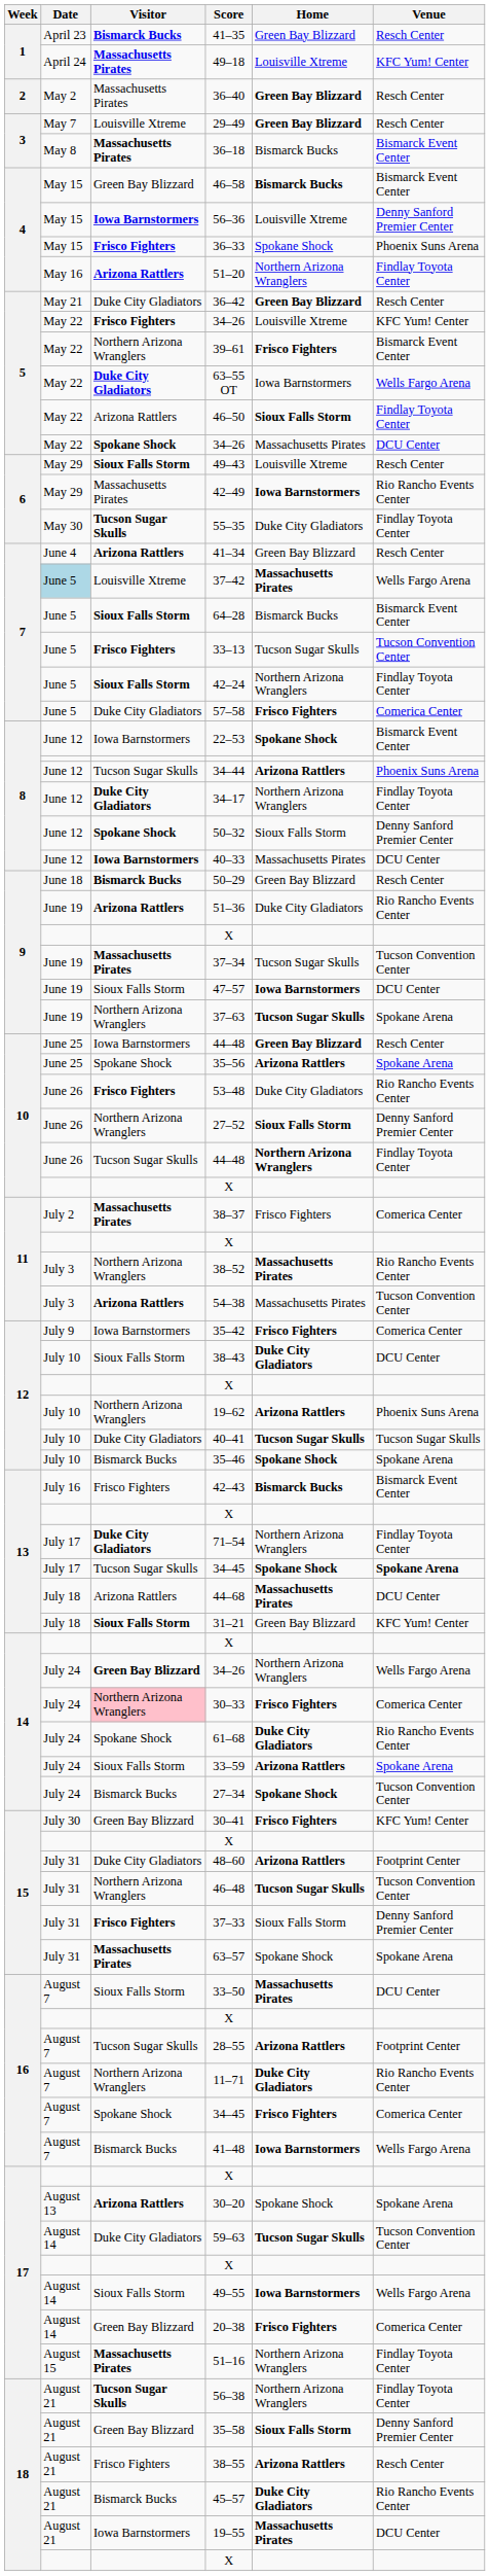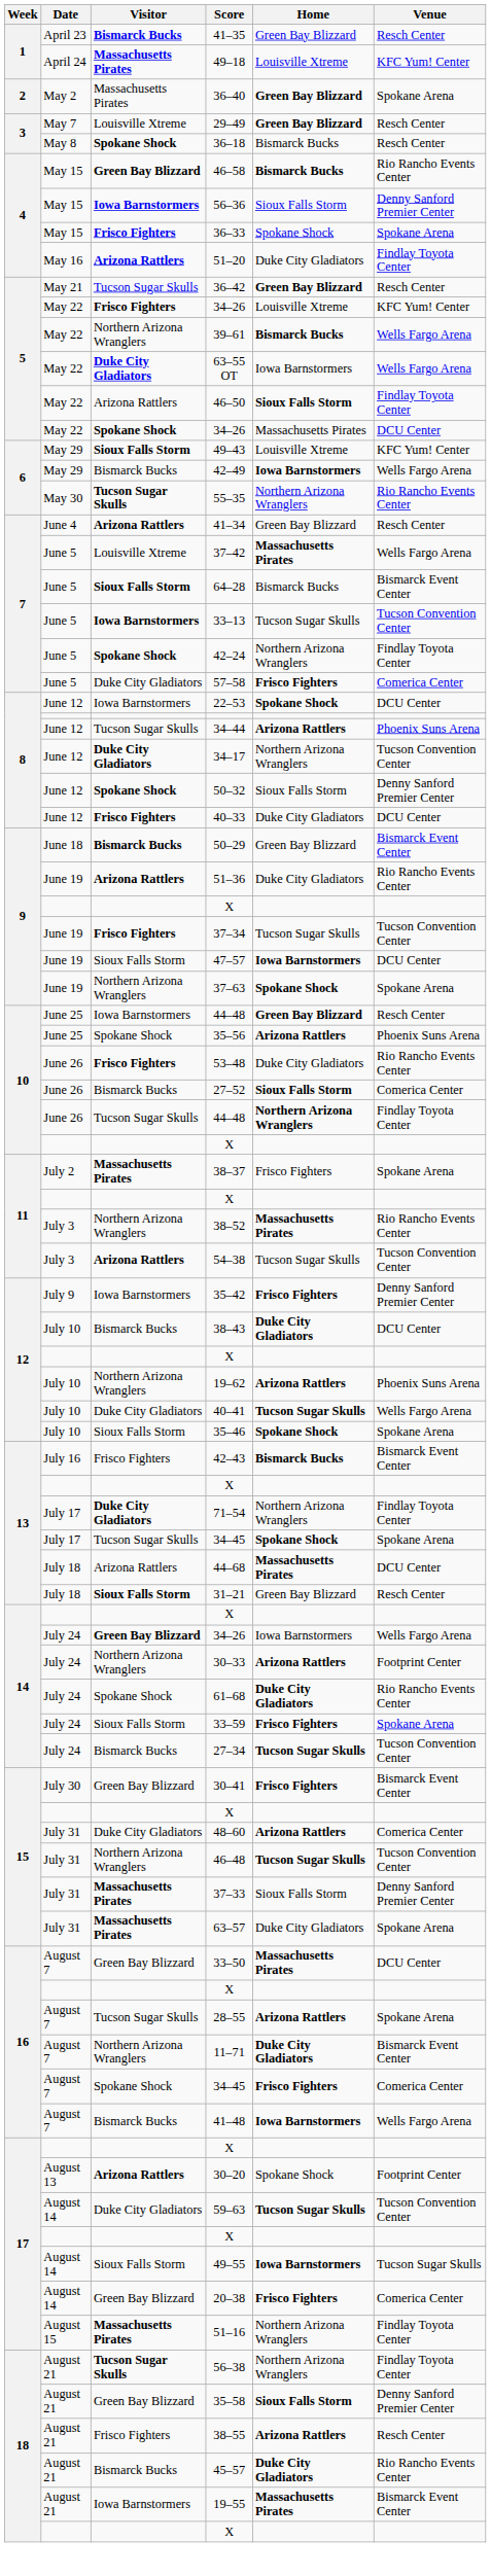36–40 | Venue: Resch Center -> Spokane Arena
36–18 | Visitor: Massachusetts Pirates -> Spokane Shock
36–18 | Venue: Bismarck Event Center -> Resch Center
46–58 | Visitor: normal -> bold
46–58 | Venue: Bismarck Event Center -> Rio Rancho Events Center
56–36 | Home: Louisville Xtreme -> Sioux Falls Storm
36–33 | Venue: Phoenix Suns Arena -> Spokane Arena
51–20 | Home: Northern Arizona Wranglers -> Duke City Gladiators
36–42 | Visitor: Duke City Gladiators -> Tucson Sugar Skulls
39–61 | Home: Frisco Fighters -> Bismarck Bucks
39–61 | Venue: Bismarck Event Center -> Wells Fargo Arena
49–43 | Venue: Resch Center -> KFC Yum! Center
42–49 | Visitor: Massachusetts Pirates -> Bismarck Bucks
42–49 | Venue: Rio Rancho Events Center -> Wells Fargo Arena
55–35 | Home: Duke City Gladiators -> Northern Arizona Wranglers
55–35 | Venue: Findlay Toyota Center -> Rio Rancho Events Center
37–42 | Date: lightblue background -> no background
33–13 | Visitor: Frisco Fighters -> Iowa Barnstormers
42–24 | Visitor: Sioux Falls Storm -> Spokane Shock
22–53 | Venue: Bismarck Event Center -> DCU Center
34–17 | Venue: Findlay Toyota Center -> Tucson Convention Center
40–33 | Visitor: Iowa Barnstormers -> Frisco Fighters
40–33 | Home: Massachusetts Pirates -> Duke City Gladiators
50–29 | Venue: Resch Center -> Bismarck Event Center
37–34 | Visitor: Massachusetts Pirates -> Frisco Fighters
37–63 | Home: Tucson Sugar Skulls -> Spokane Shock
35–56 | Venue: Spokane Arena -> Phoenix Suns Arena
27–52 | Visitor: Northern Arizona Wranglers -> Bismarck Bucks
27–52 | Venue: Denny Sanford Premier Center -> Comerica Center
38–37 | Venue: Comerica Center -> Spokane Arena
54–38 | Home: Massachusetts Pirates -> Tucson Sugar Skulls
35–42 | Venue: Comerica Center -> Denny Sanford Premier Center
38–43 | Visitor: Sioux Falls Storm -> Bismarck Bucks
40–41 | Venue: Tucson Sugar Skulls -> Wells Fargo Arena
35–46 | Visitor: Bismarck Bucks -> Sioux Falls Storm
13 / 34–45 | Venue: bold -> normal
31–21 | Venue: KFC Yum! Center -> Resch Center
14 / 34–26 | Home: Northern Arizona Wranglers -> Iowa Barnstormers
30–33 | Visitor: pink background -> no background
30–33 | Home: Frisco Fighters -> Arizona Rattlers
30–33 | Venue: Comerica Center -> Footprint Center
33–59 | Home: Arizona Rattlers -> Frisco Fighters
27–34 | Home: Spokane Shock -> Tucson Sugar Skulls
30–41 | Venue: KFC Yum! Center -> Bismarck Event Center
48–60 | Venue: Footprint Center -> Comerica Center
37–33 | Visitor: Frisco Fighters -> Massachusetts Pirates
63–57 | Home: Spokane Shock -> Duke City Gladiators
33–50 | Visitor: Sioux Falls Storm -> Green Bay Blizzard
28–55 | Venue: Footprint Center -> Spokane Arena
11–71 | Venue: Rio Rancho Events Center -> Bismarck Event Center
30–20 | Venue: Spokane Arena -> Footprint Center
49–55 | Venue: Wells Fargo Arena -> Tucson Sugar Skulls
19–55 | Venue: DCU Center -> Bismarck Event Center
